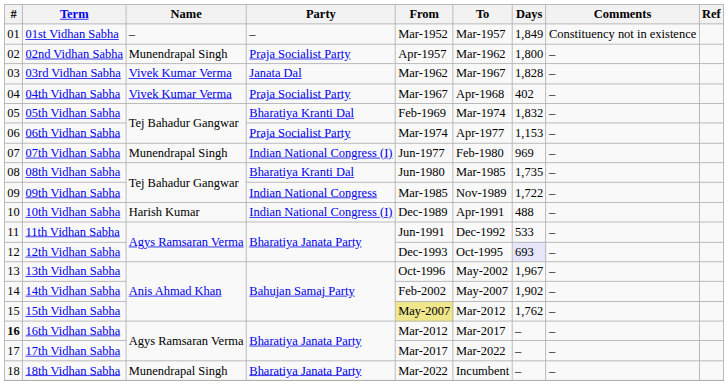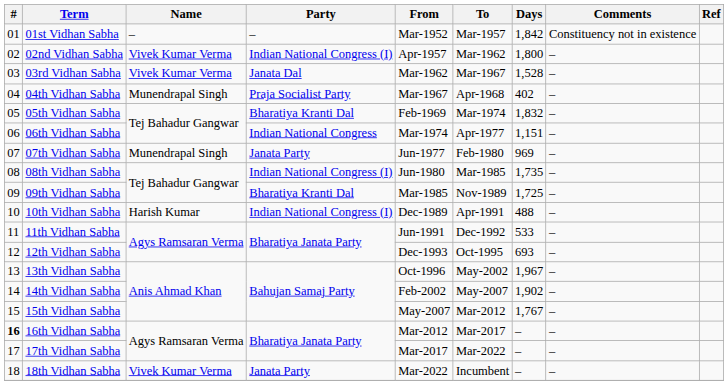01st Vidhan Sabha | Days: 1,849 -> 1,842
02nd Vidhan Sabha | Name: Munendrapal Singh -> Vivek Kumar Verma
02nd Vidhan Sabha | Party: Praja Socialist Party -> Indian National Congress (I)
03rd Vidhan Sabha | Days: 1,828 -> 1,528
04th Vidhan Sabha | Name: Vivek Kumar Verma -> Munendrapal Singh
06th Vidhan Sabha | Party: Praja Socialist Party -> Indian National Congress
06th Vidhan Sabha | Days: 1,153 -> 1,151
07th Vidhan Sabha | Party: Indian National Congress (I) -> Janata Party
08th Vidhan Sabha | Party: Bharatiya Kranti Dal -> Indian National Congress (I)
09th Vidhan Sabha | Party: Indian National Congress -> Bharatiya Kranti Dal
09th Vidhan Sabha | Days: 1,722 -> 1,725
12th Vidhan Sabha | Days: lavender background -> no background
15th Vidhan Sabha | From: khaki background -> no background
15th Vidhan Sabha | Days: 1,762 -> 1,767
18th Vidhan Sabha | Name: Munendrapal Singh -> Vivek Kumar Verma
18th Vidhan Sabha | Party: Bharatiya Janata Party -> Janata Party
